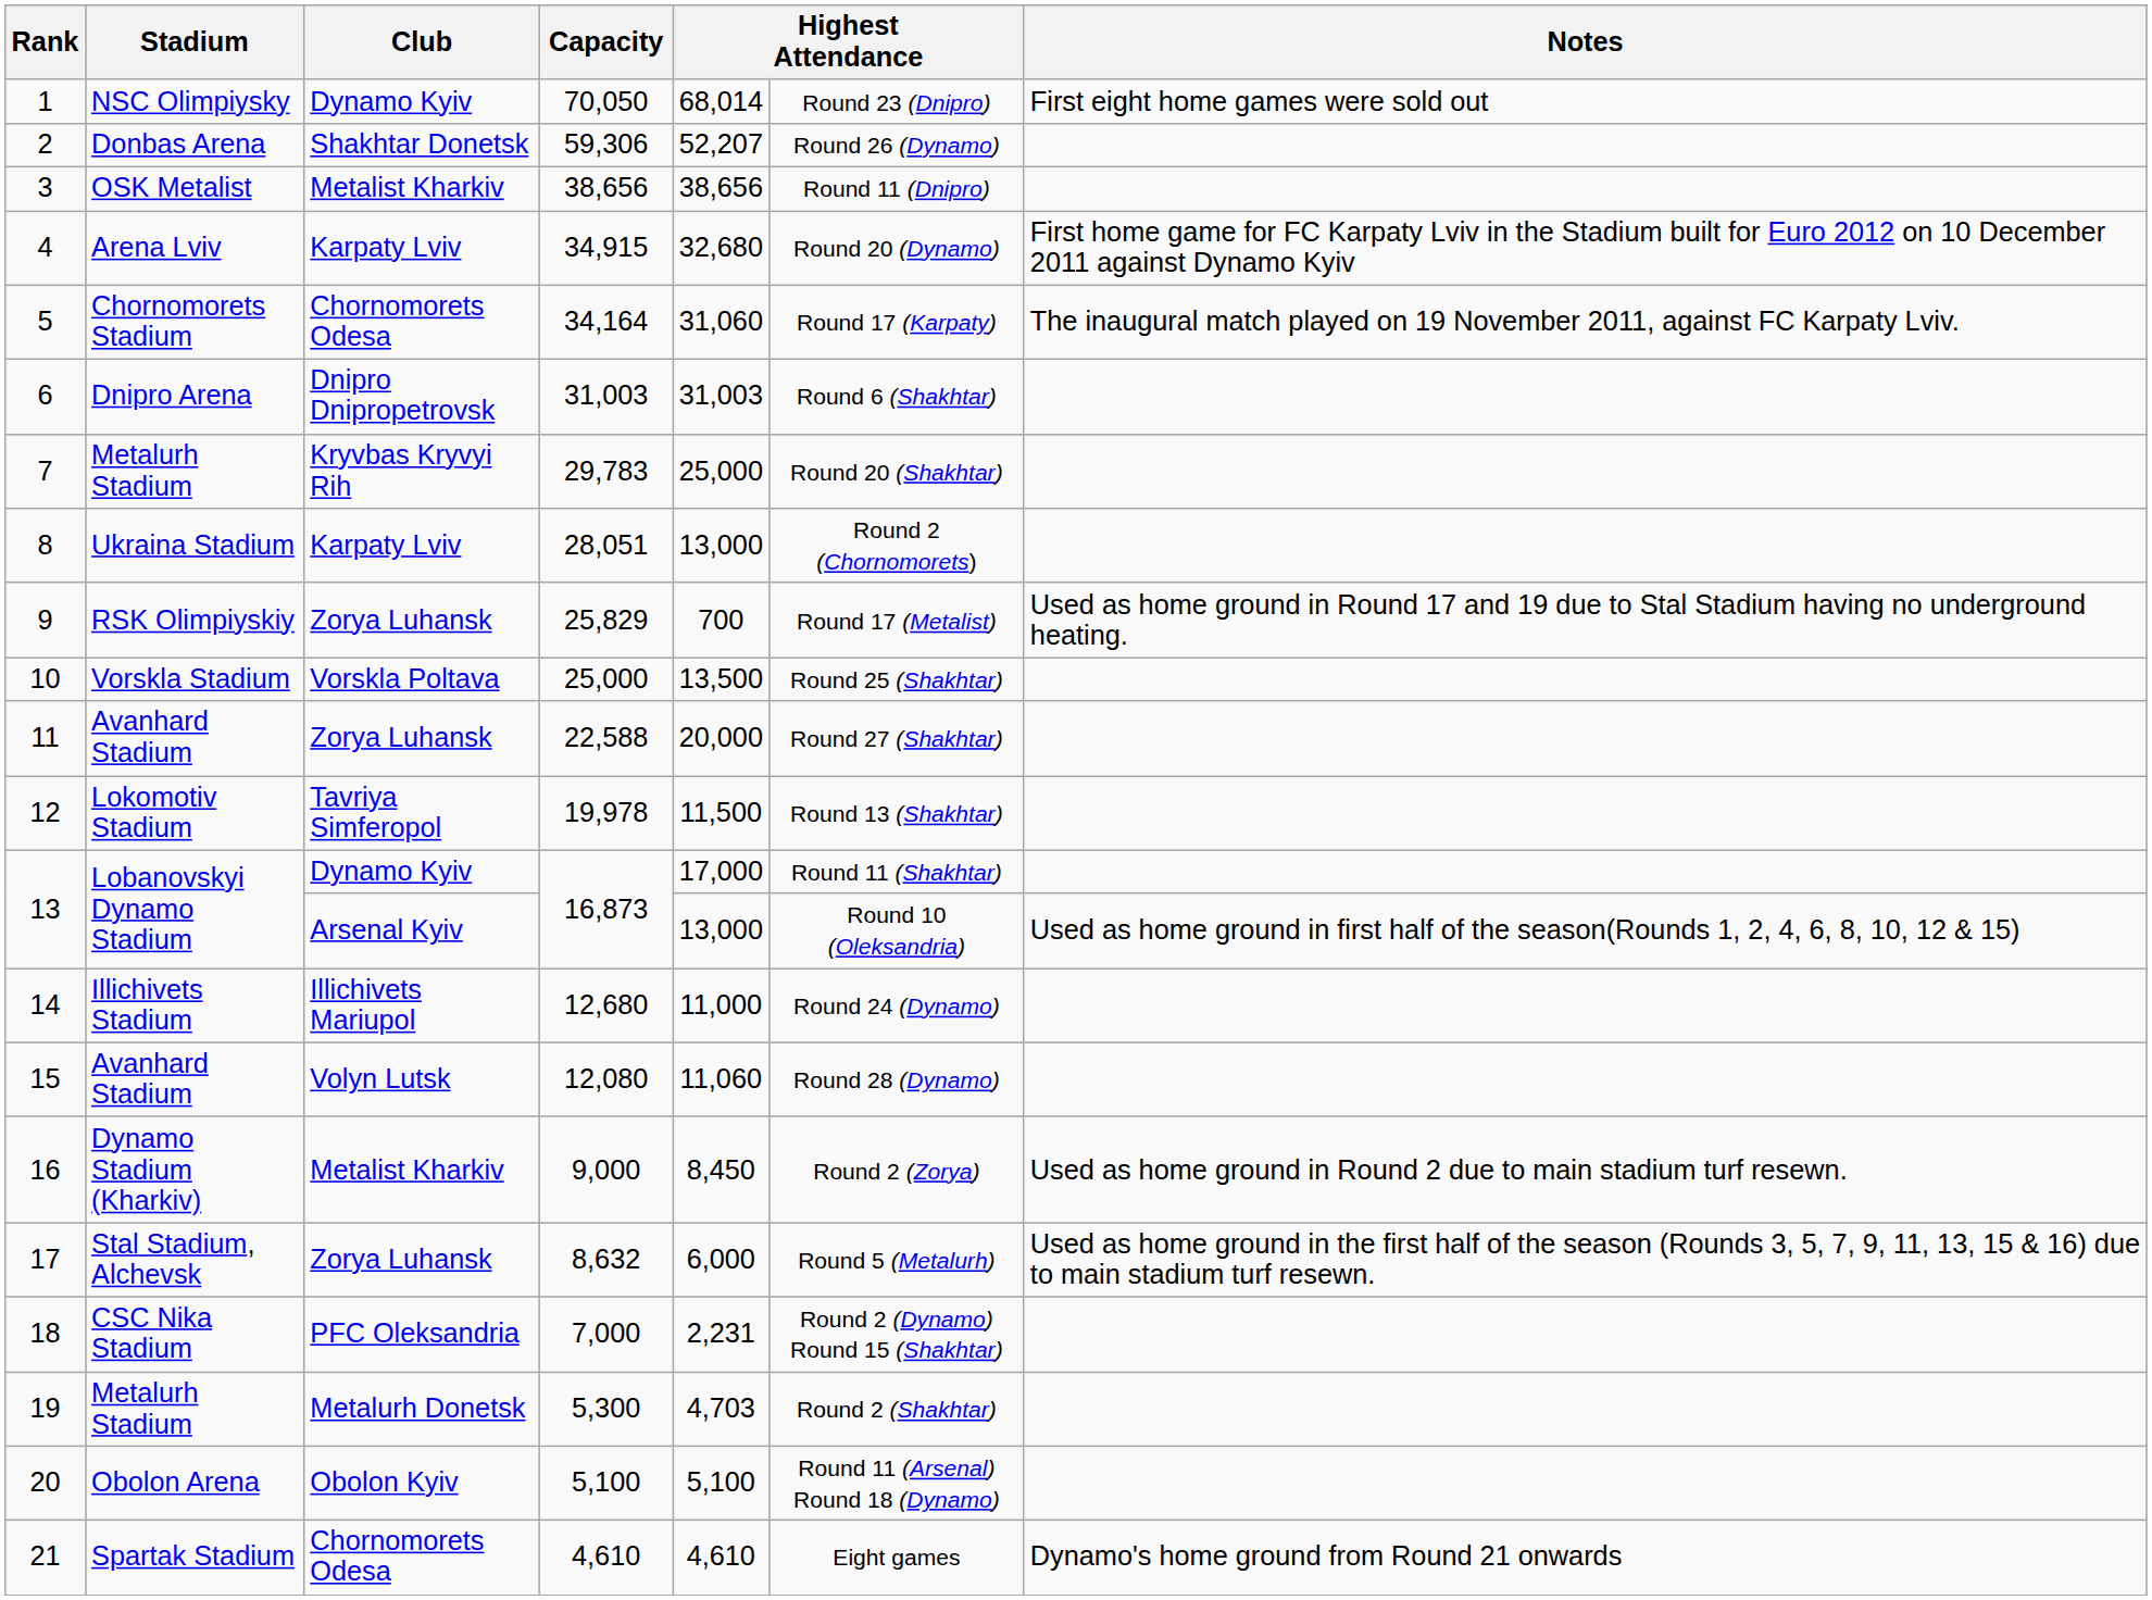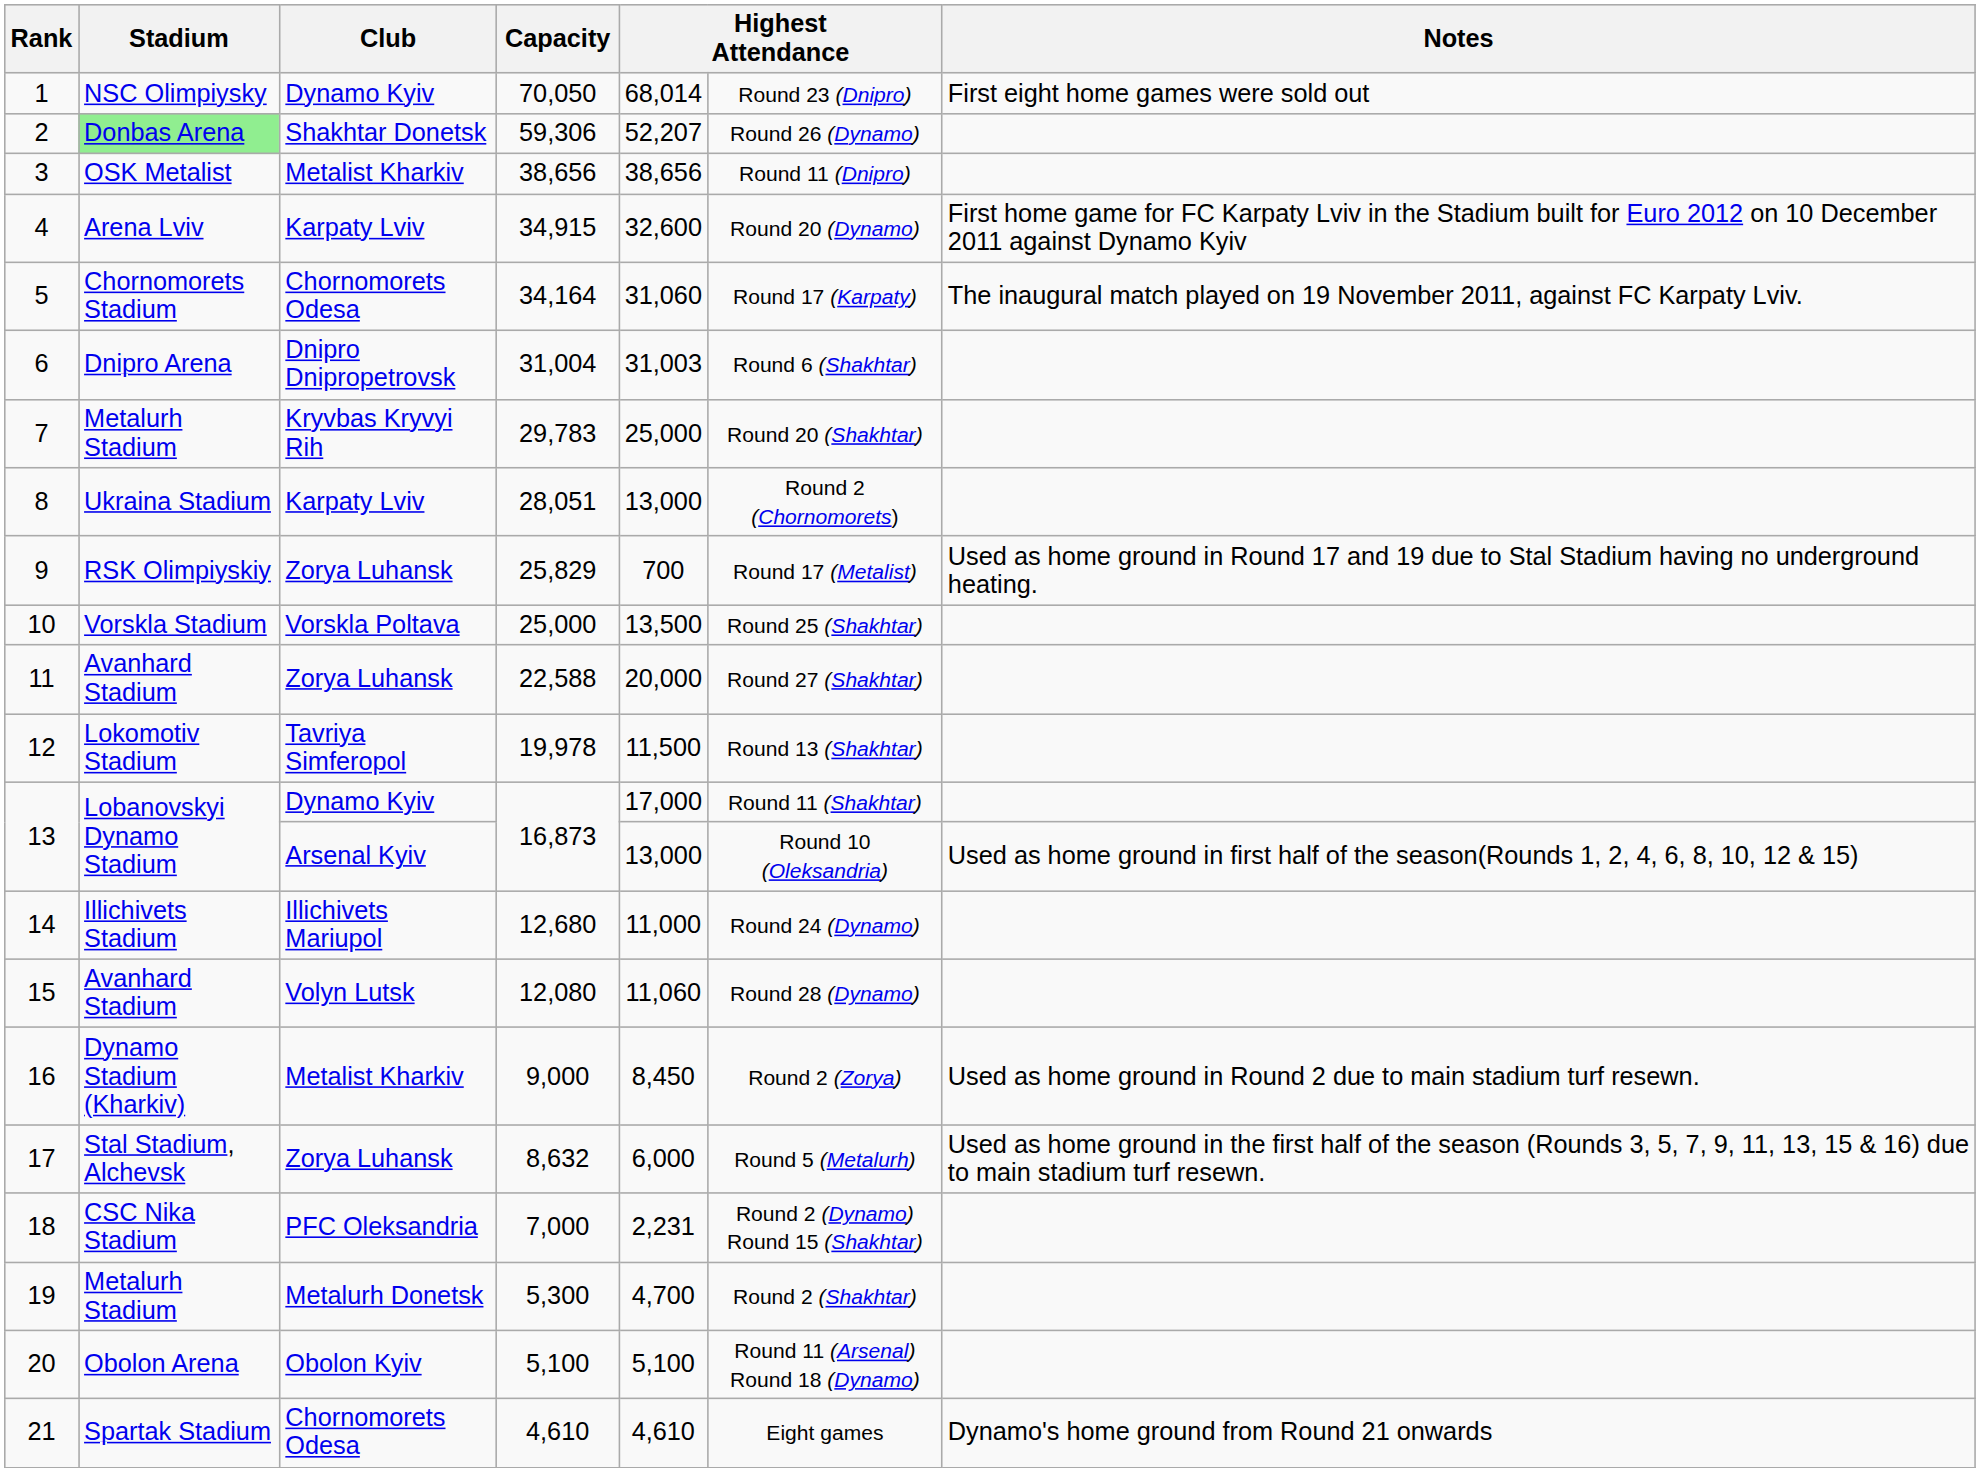2 | Stadium: no background -> lightgreen background
4 | column 5: 32,680 -> 32,600
6 | Capacity: 31,003 -> 31,004
19 | column 5: 4,703 -> 4,700
